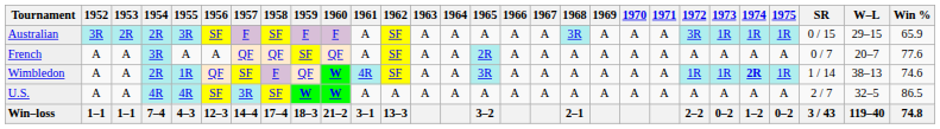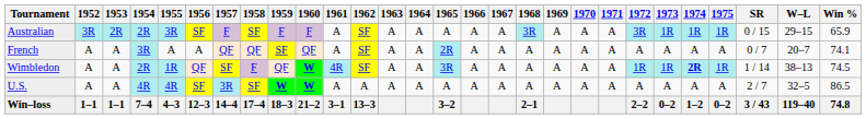French | Win %: 77.6 -> 74.1
Wimbledon | Win %: 74.6 -> 74.5
